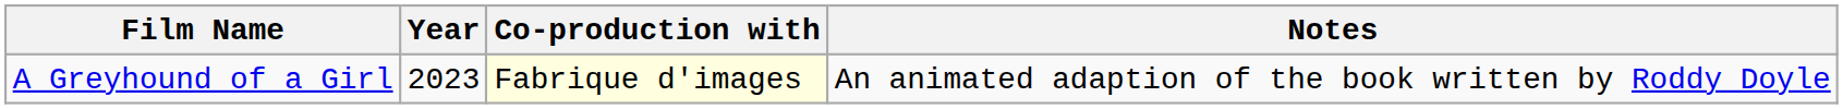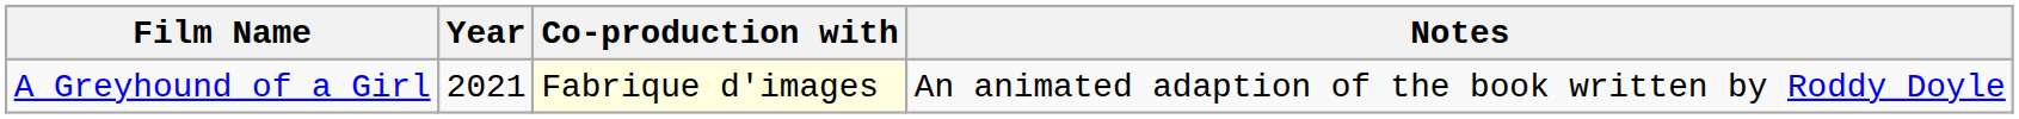A Greyhound of a Girl | Year: 2023 -> 2021
